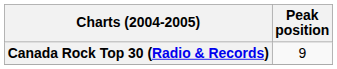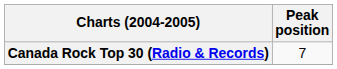Canada Rock Top 30 (Radio & Records) | Peak position: 9 -> 7
